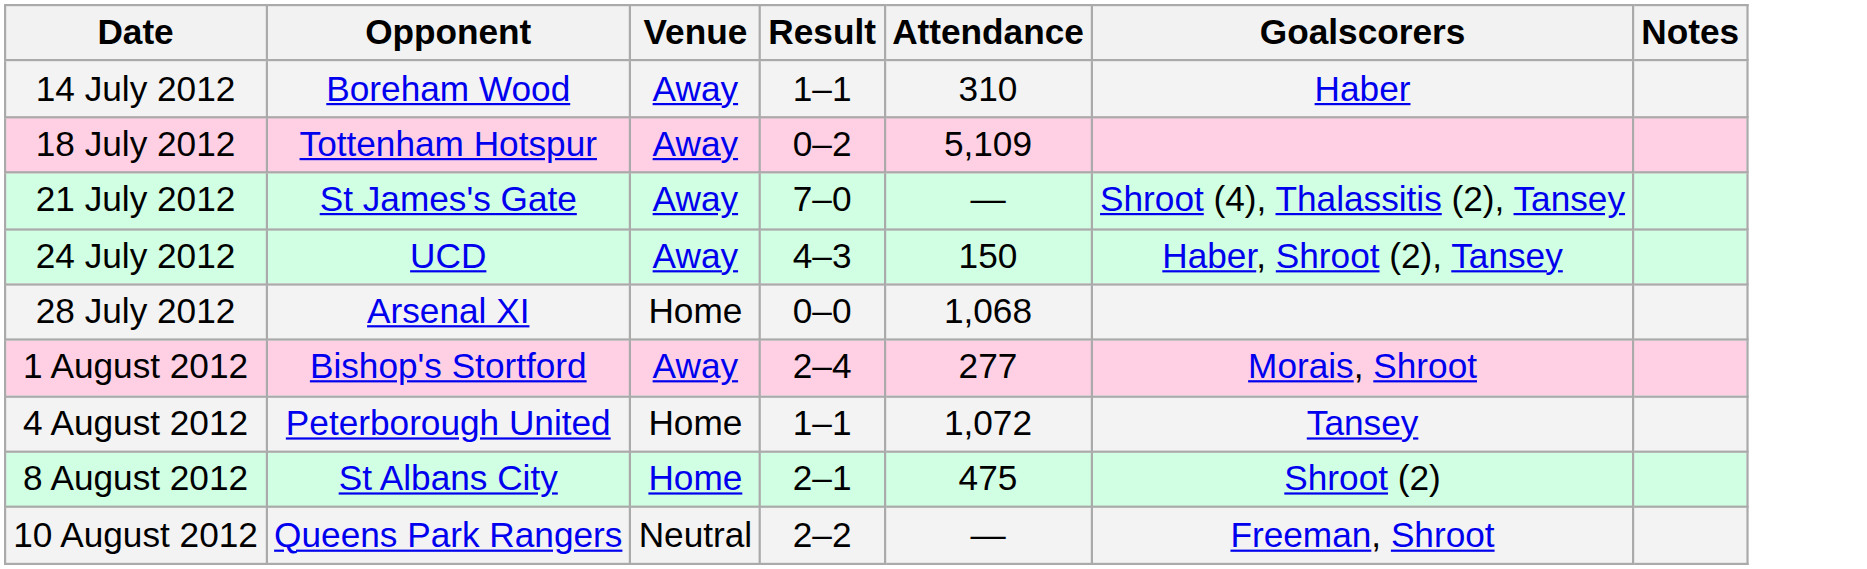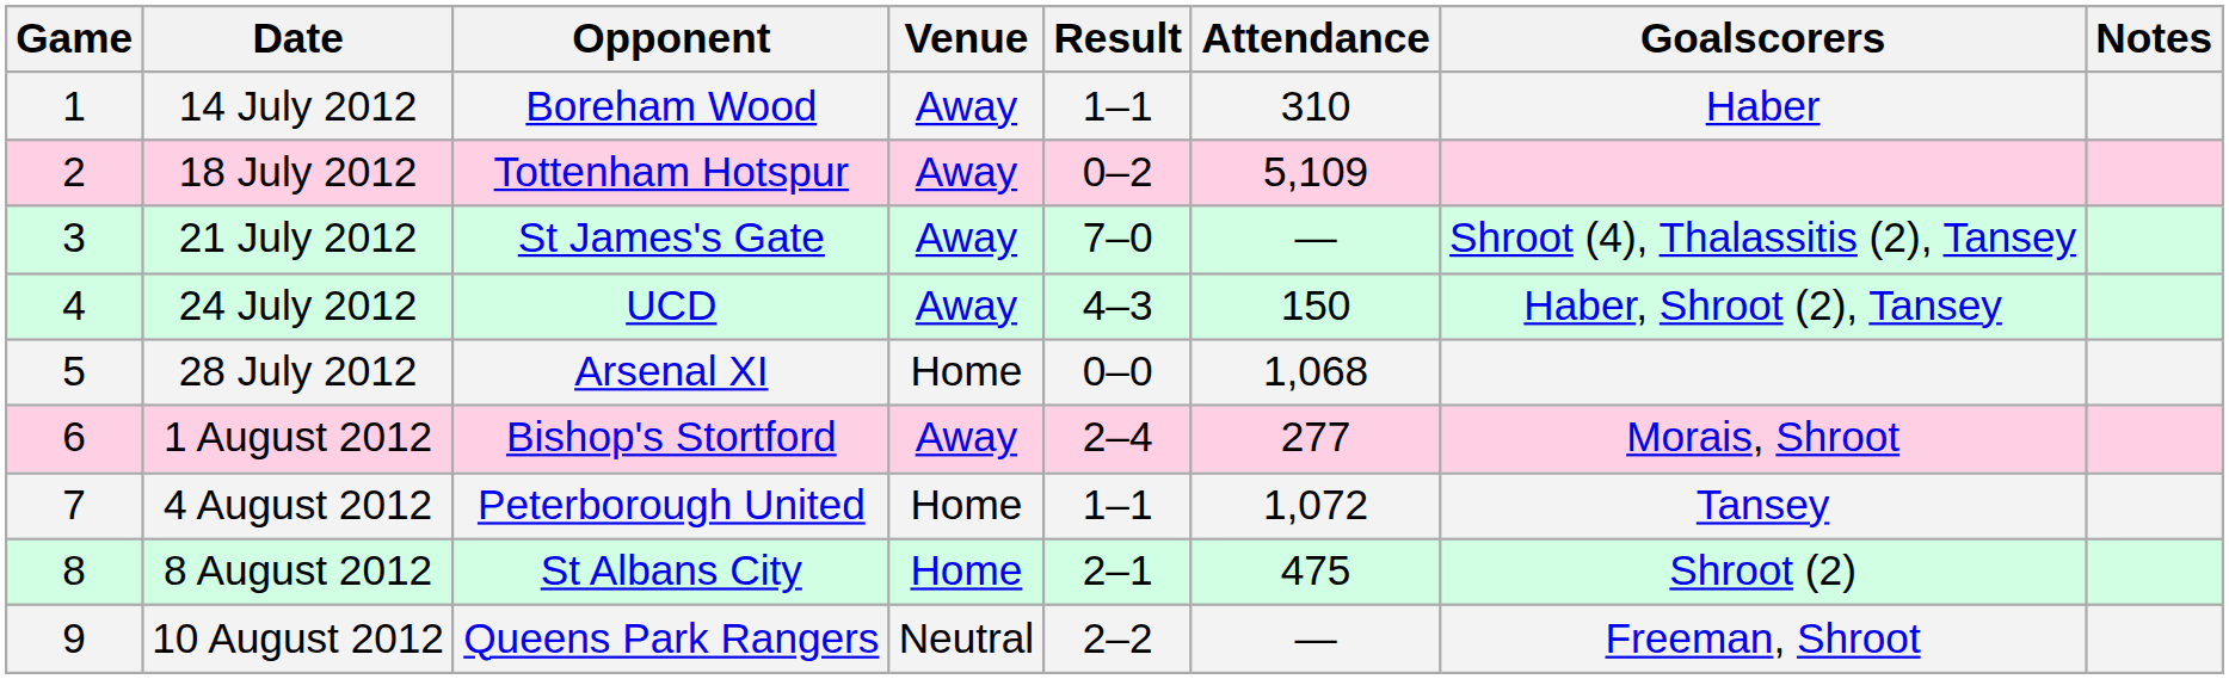+ column: Game | 1 | 2 | 3 | 4 | 5 | 6 | 7 | 8 | 9
